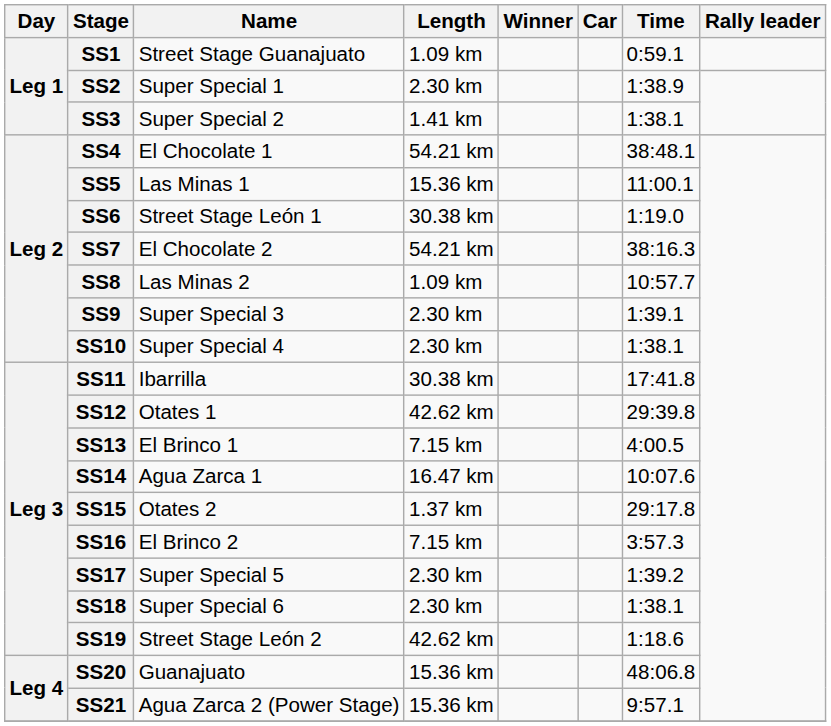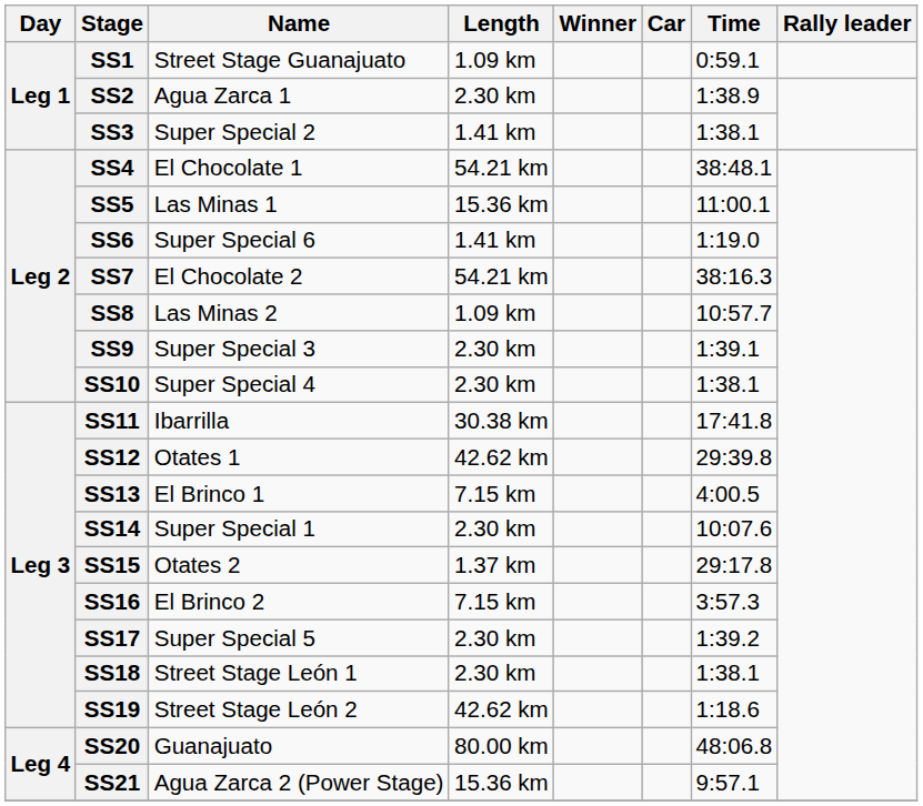SS2 | Name: Super Special 1 -> Agua Zarca 1
SS6 | Name: Street Stage León 1 -> Super Special 6
SS6 | Length: 30.38 km -> 1.41 km
SS14 | Name: Agua Zarca 1 -> Super Special 1
SS14 | Length: 16.47 km -> 2.30 km
SS18 | Name: Super Special 6 -> Street Stage León 1
SS20 | Length: 15.36 km -> 80.00 km
